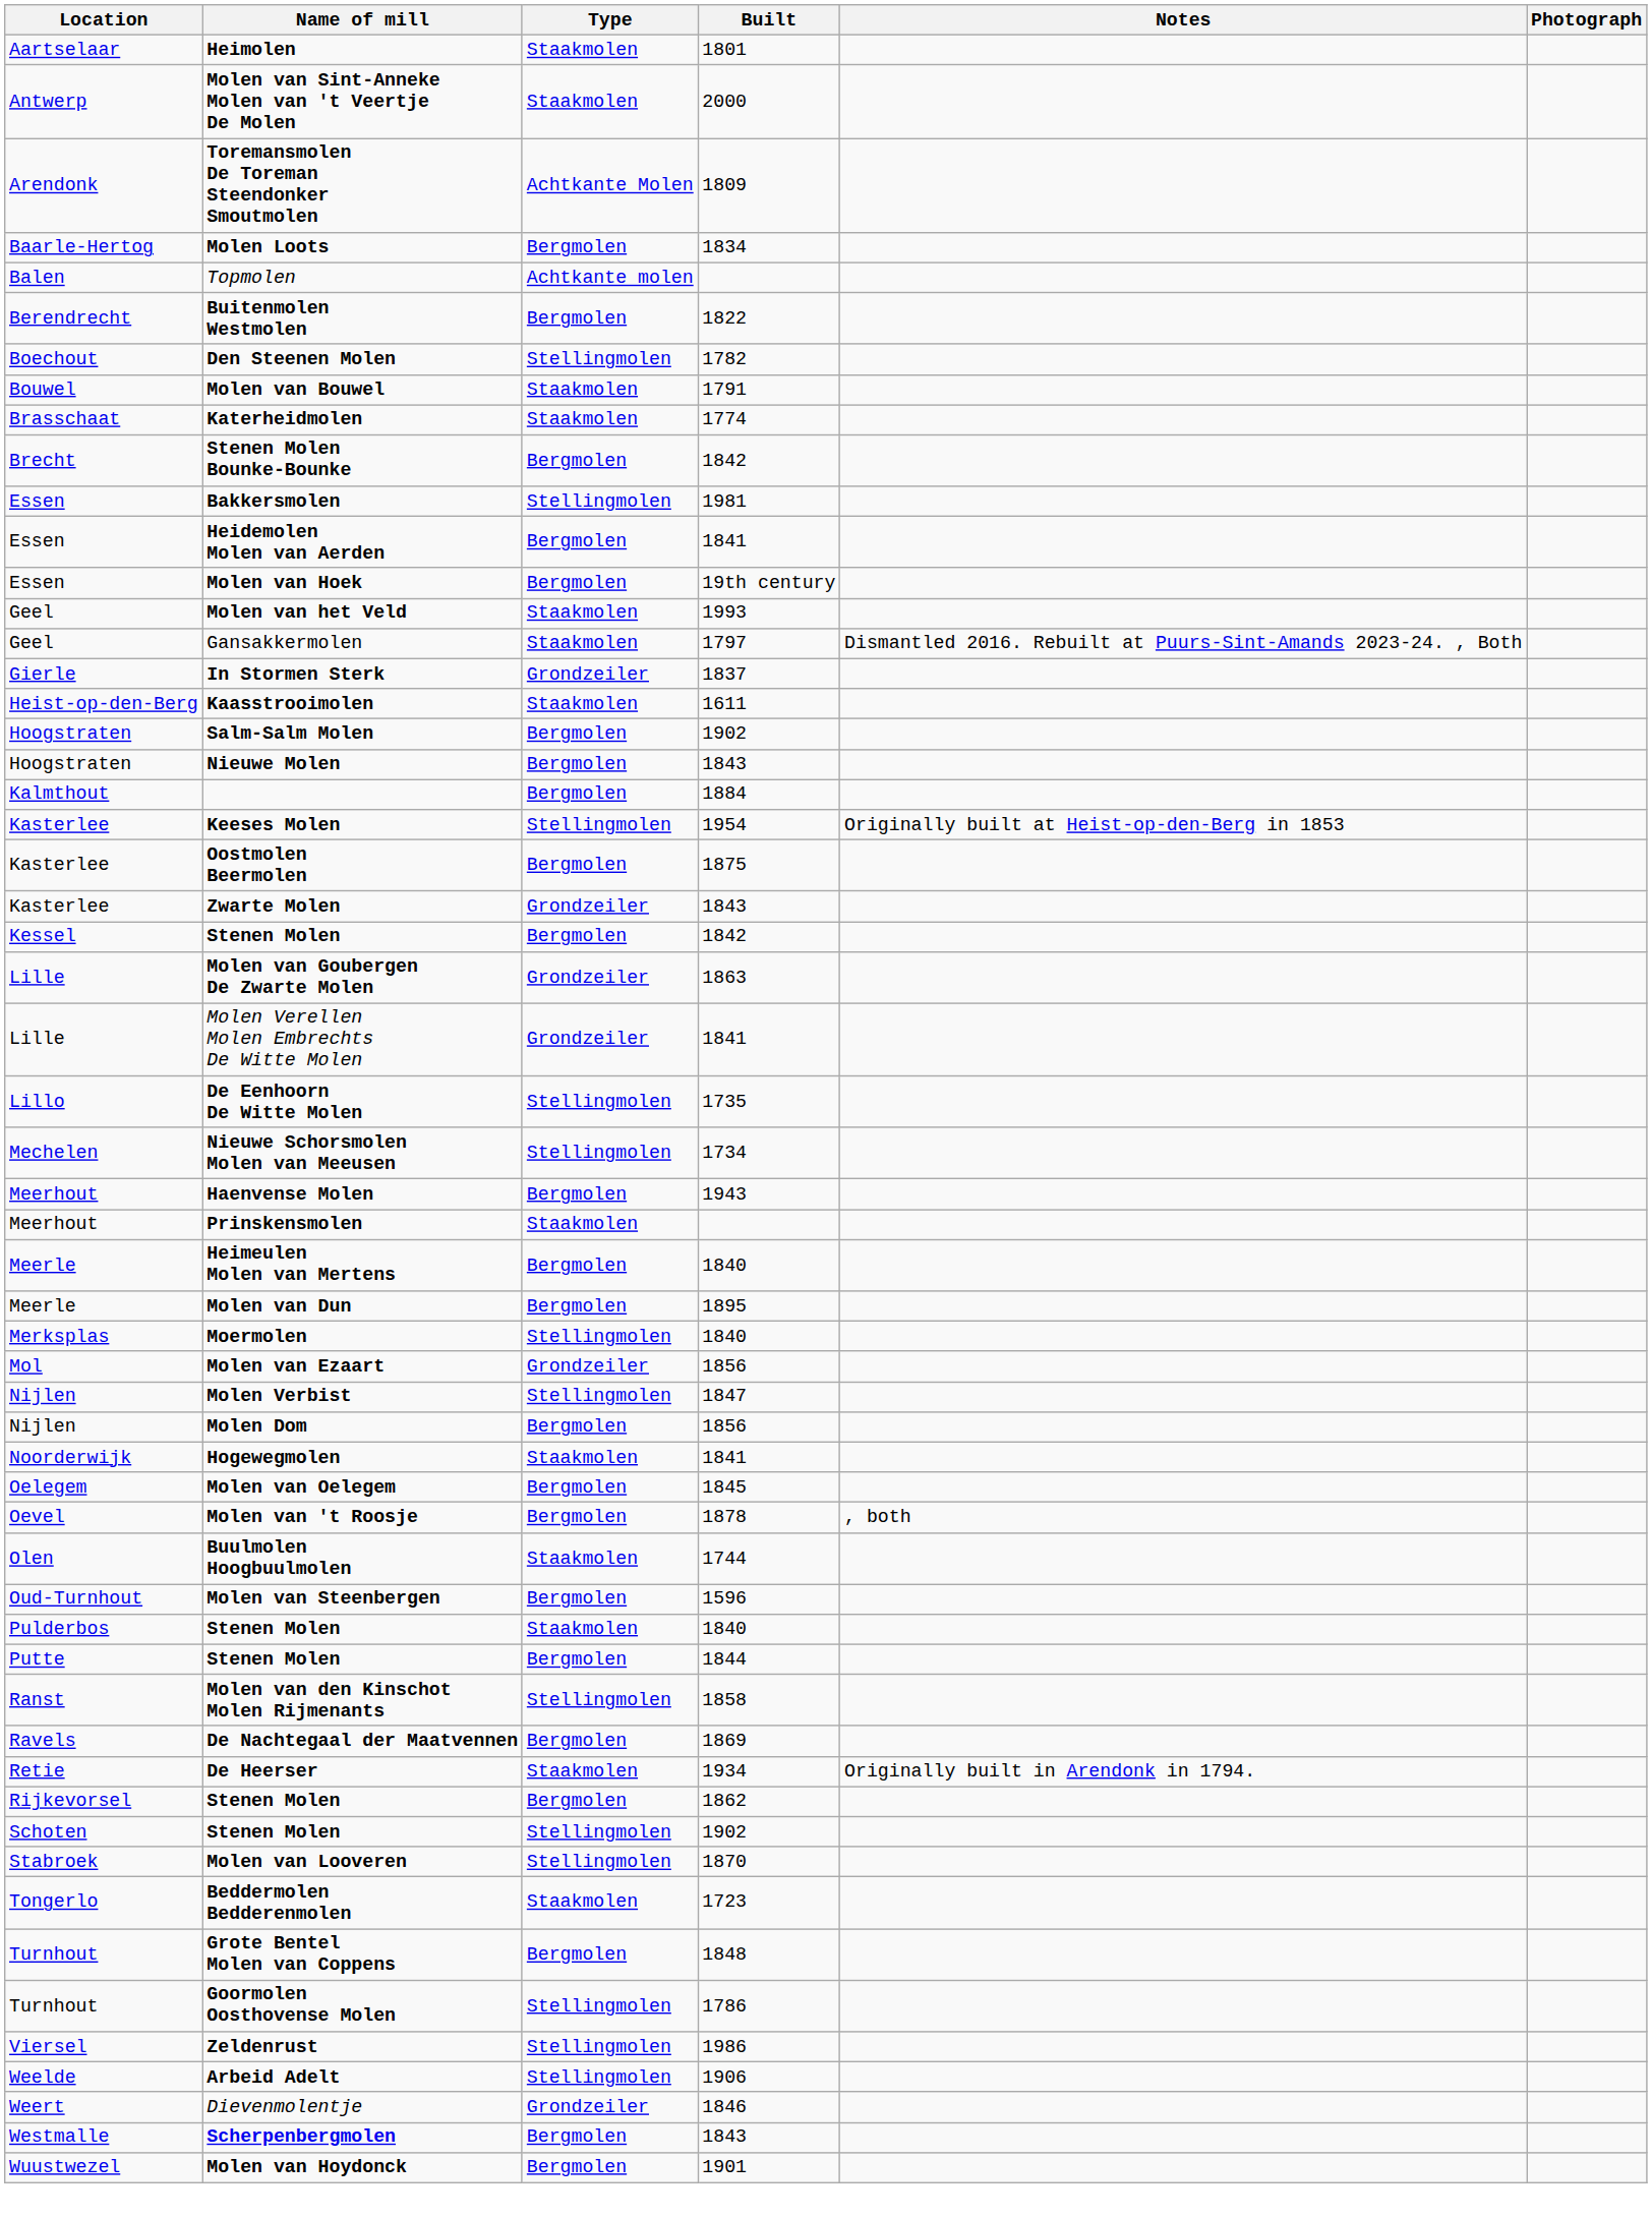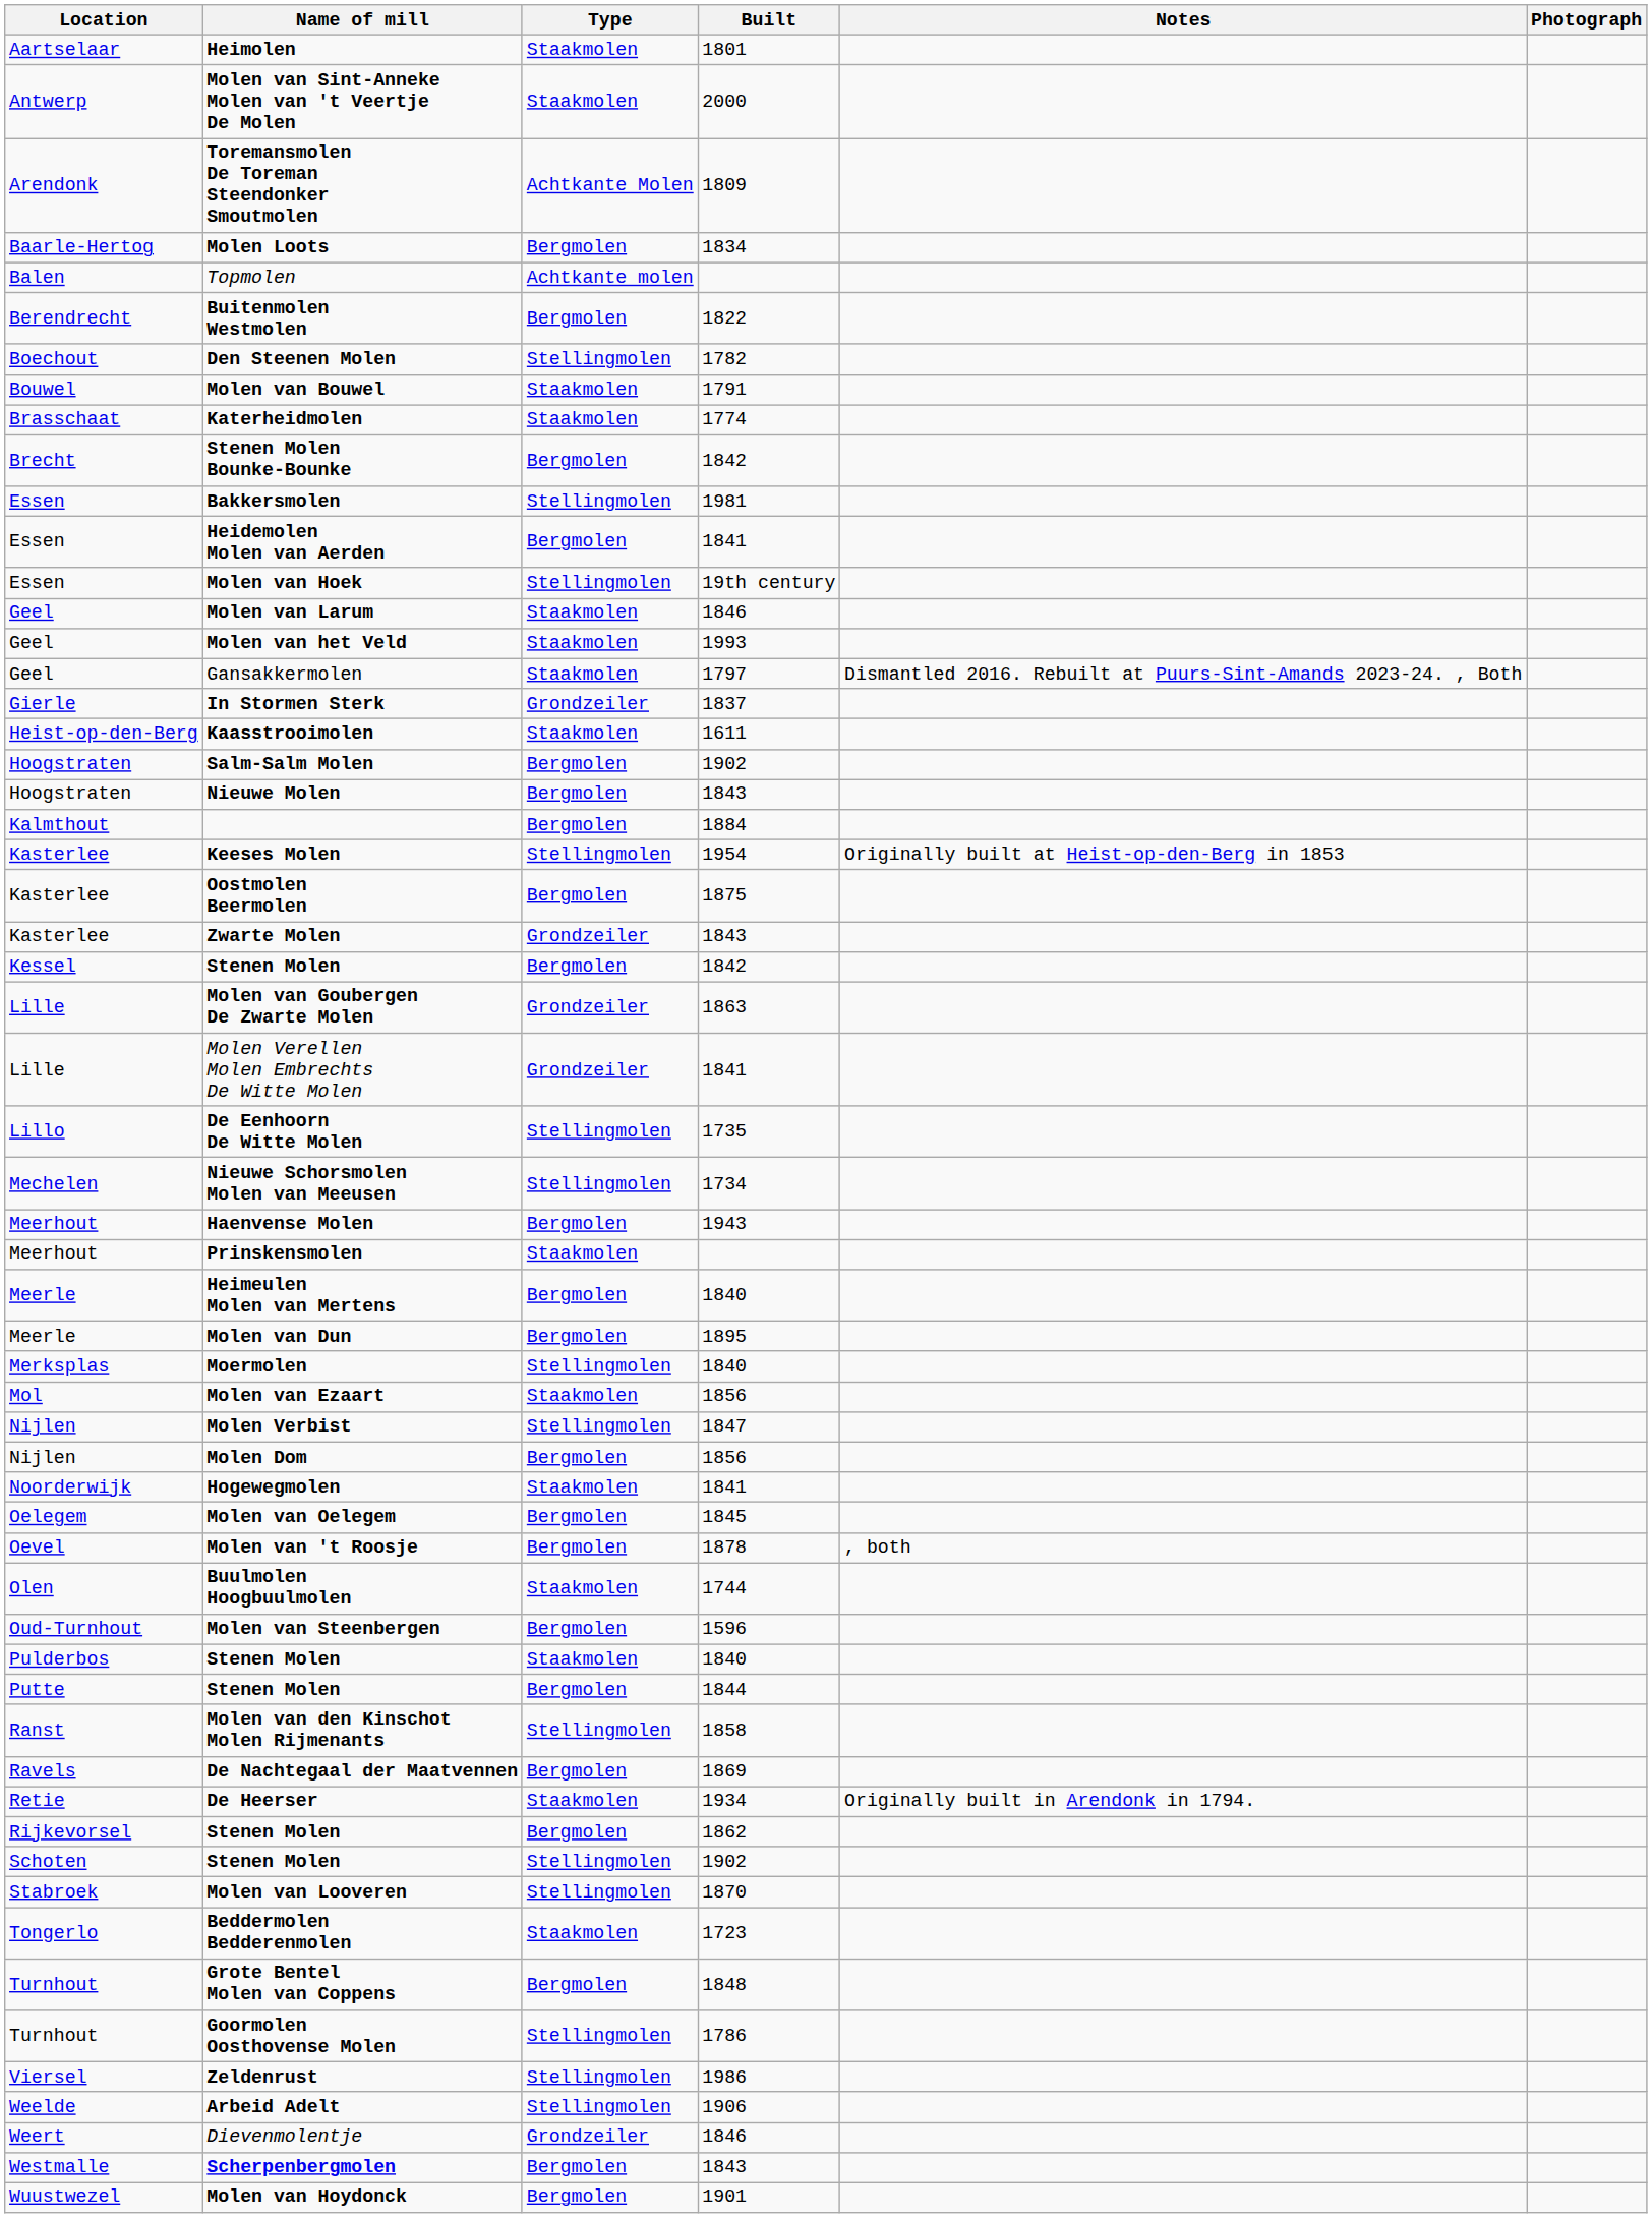Molen van Hoek | Type: Bergmolen -> Stellingmolen
+ row: Geel | Molen van Larum | Staakmolen | 1846
Molen van Ezaart | Type: Grondzeiler -> Staakmolen
